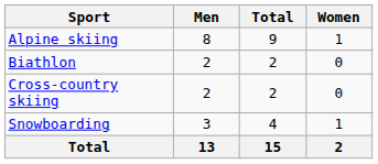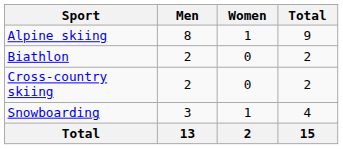columns swapped: Women <-> Total
